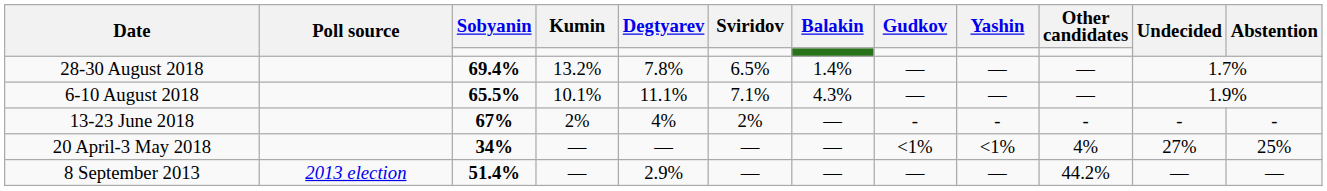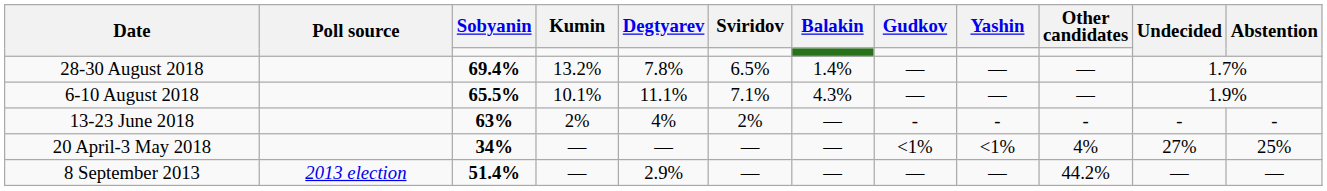13-23 June 2018 | Sobyanin: 67% -> 63%
